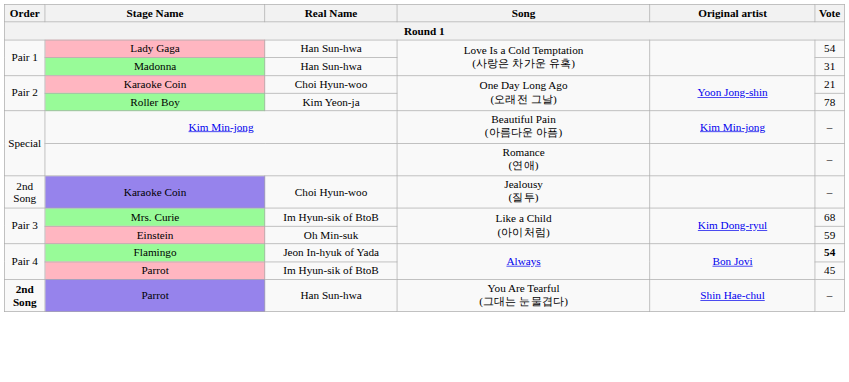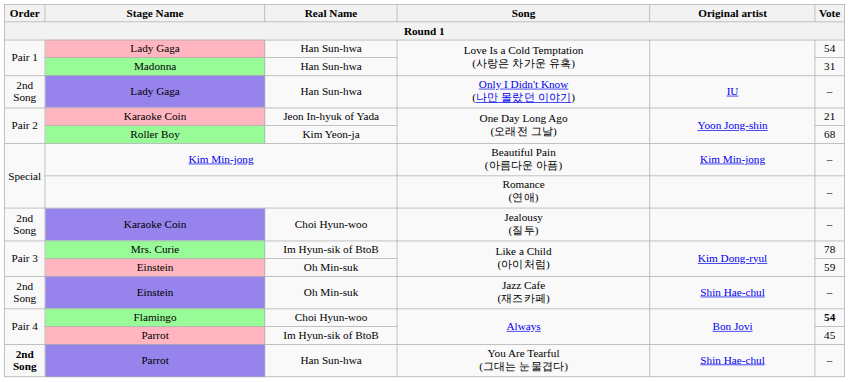+ row: 2nd Song | Lady Gaga | Han Sun-hwa | Only I Didn't Know (나만 몰랐던 이야기) | IU | –
Karaoke Coin / One Day Long Ago (오래전 그날) | Real Name: Choi Hyun-woo -> Jeon In-hyuk of Yada
Roller Boy | Vote: 78 -> 68
Mrs. Curie | Vote: 68 -> 78
+ row: 2nd Song | Einstein | Oh Min-suk | Jazz Cafe (재즈카페) | Shin Hae-chul | –
Flamingo | Real Name: Jeon In-hyuk of Yada -> Choi Hyun-woo
